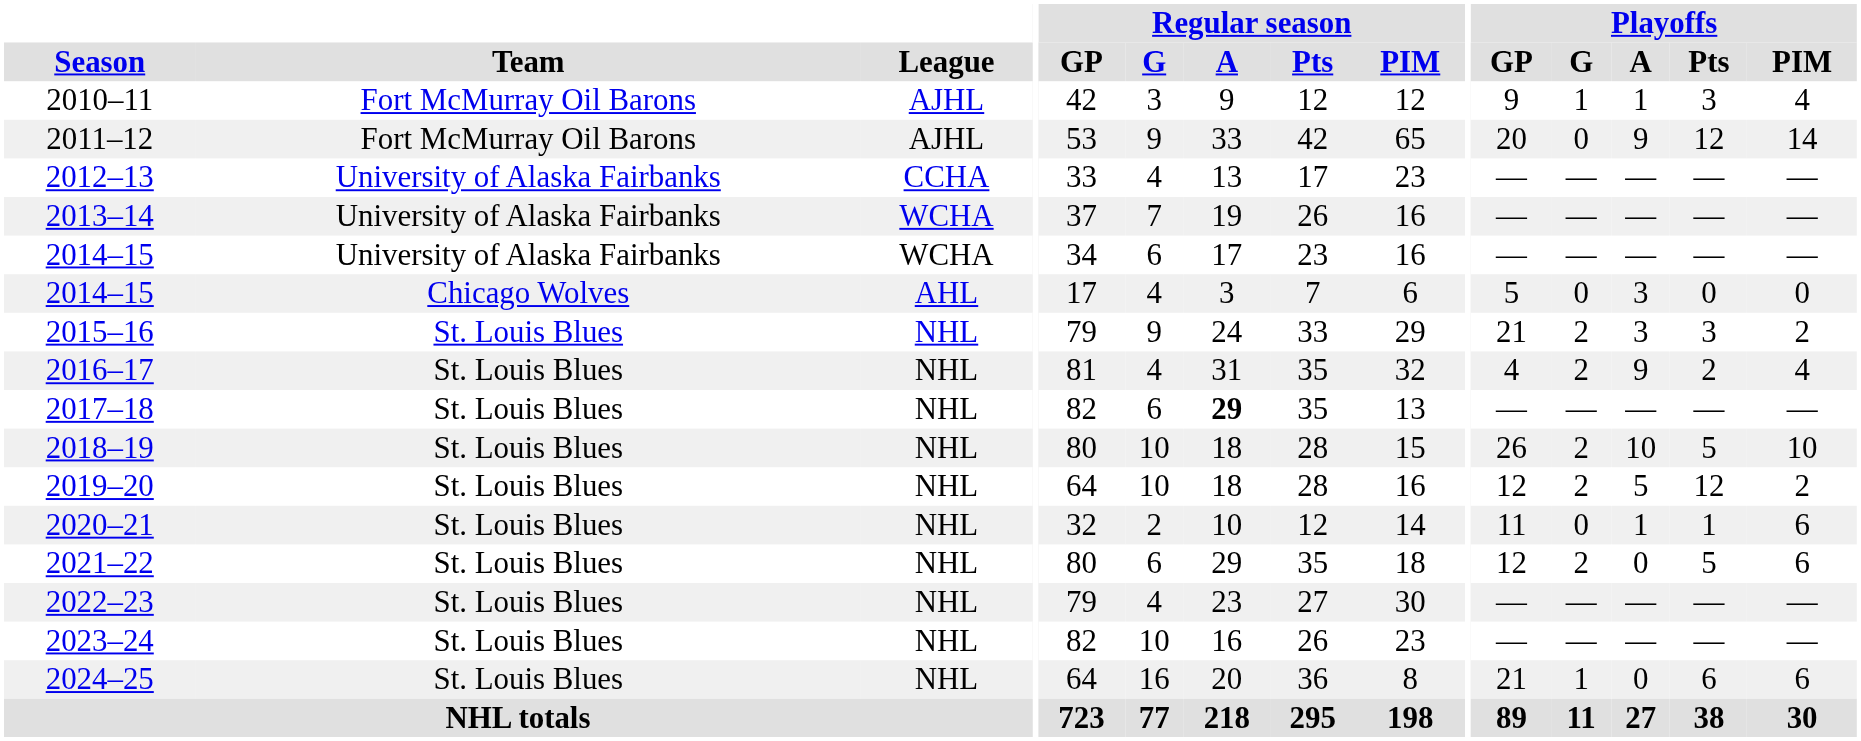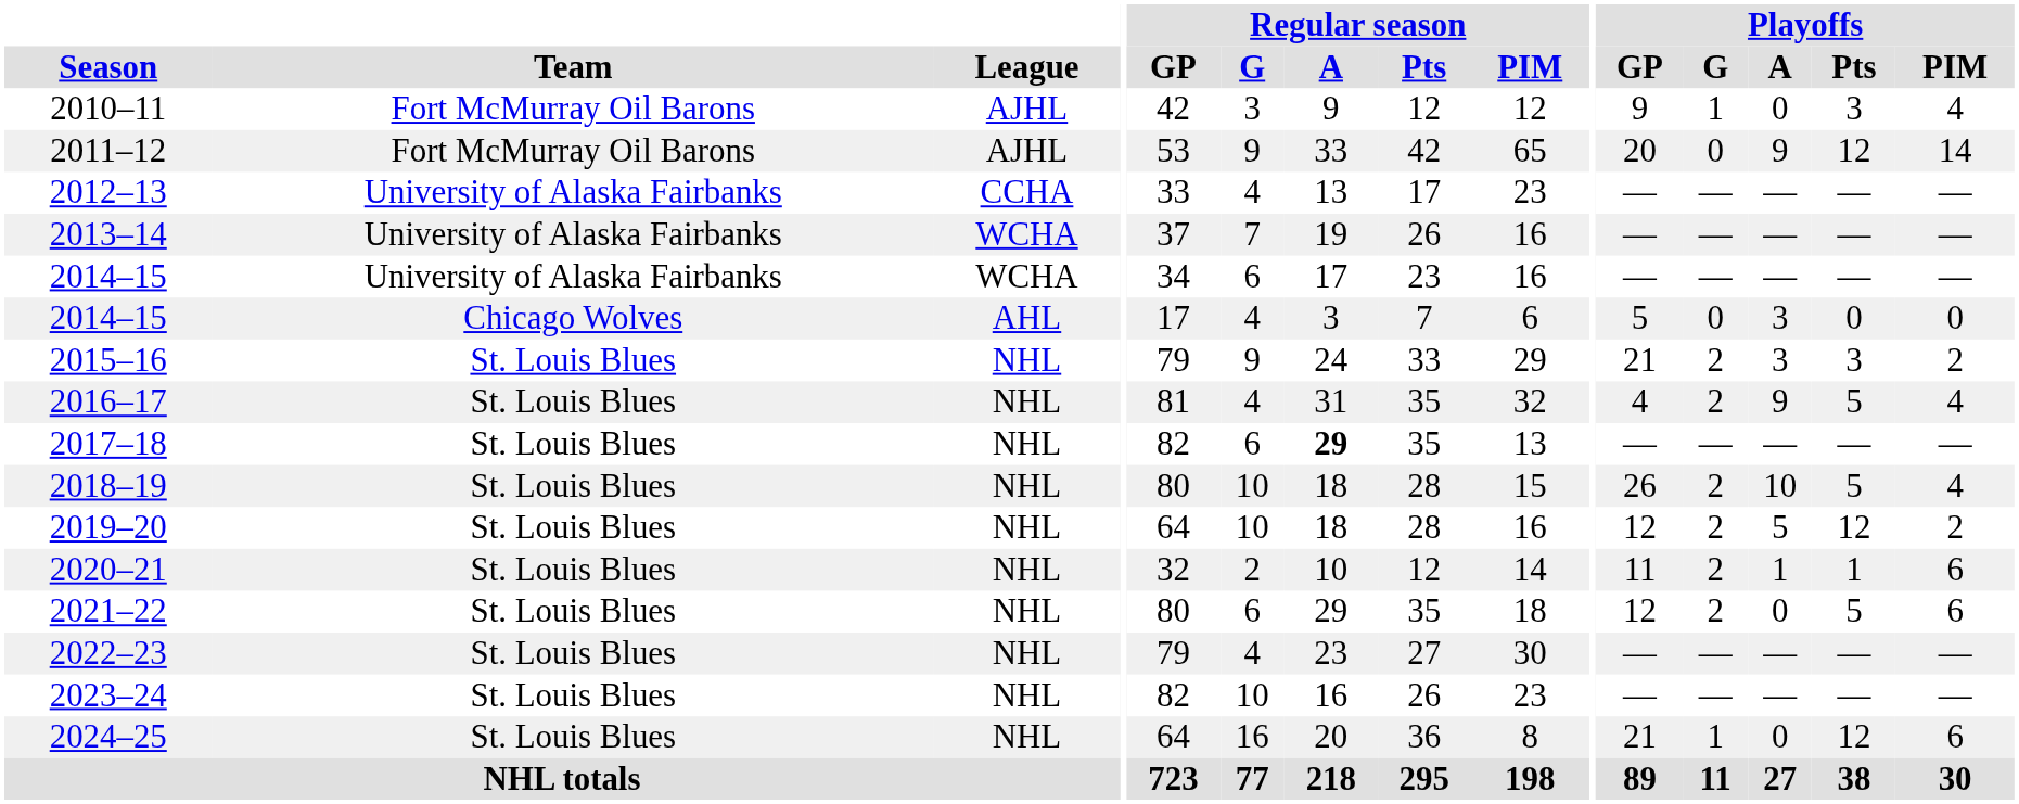2010–11 | Playoffs / A: 1 -> 0
2016–17 | Playoffs / Pts: 2 -> 5
2018–19 | Playoffs / PIM: 10 -> 4
2020–21 | Playoffs / G: 0 -> 2
2024–25 | Playoffs / Pts: 6 -> 12
